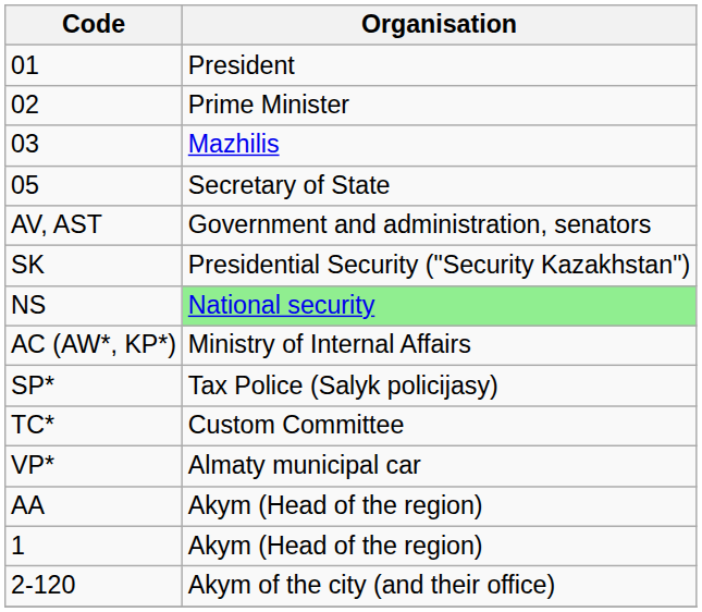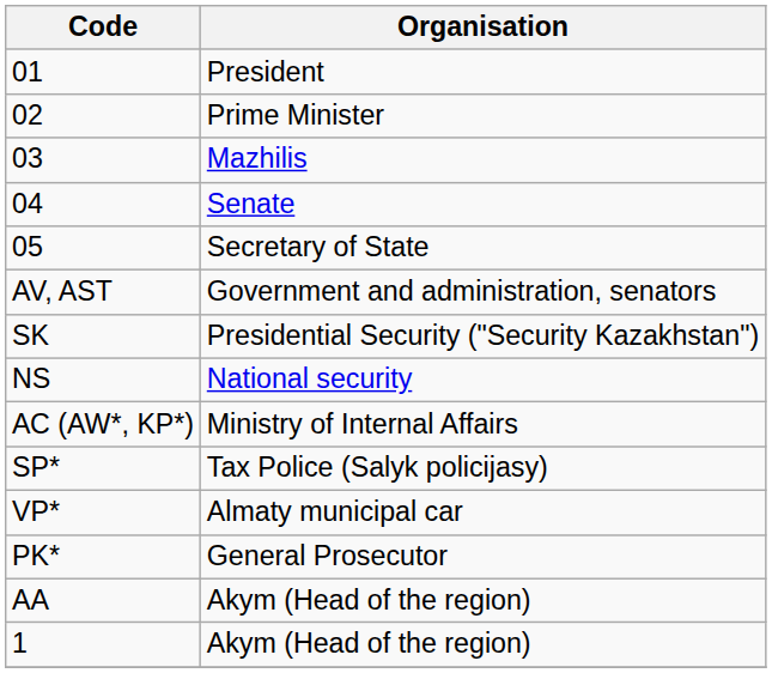+ row: 04 | Senate
NS | Organisation: lightgreen background -> no background
- row: ТC* | Custom Committee
+ row: PK* | General Prosecutor
- row: 2-120 | Akym of the city (and their office)
